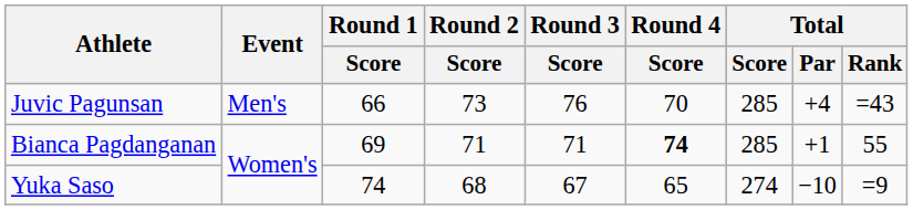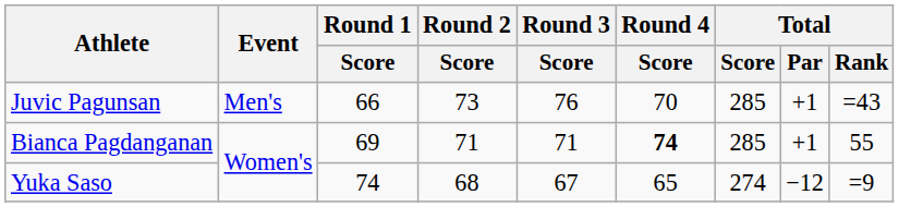Juvic Pagunsan | Total / Par: +4 -> +1
Yuka Saso | Total / Par: −10 -> −12
